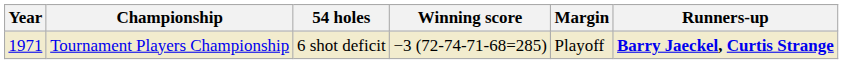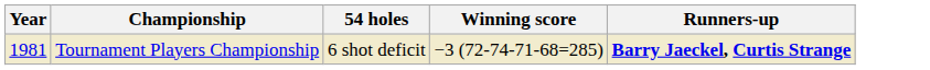- column: Margin | Playoff
Tournament Players Championship | Year: 1971 -> 1981
